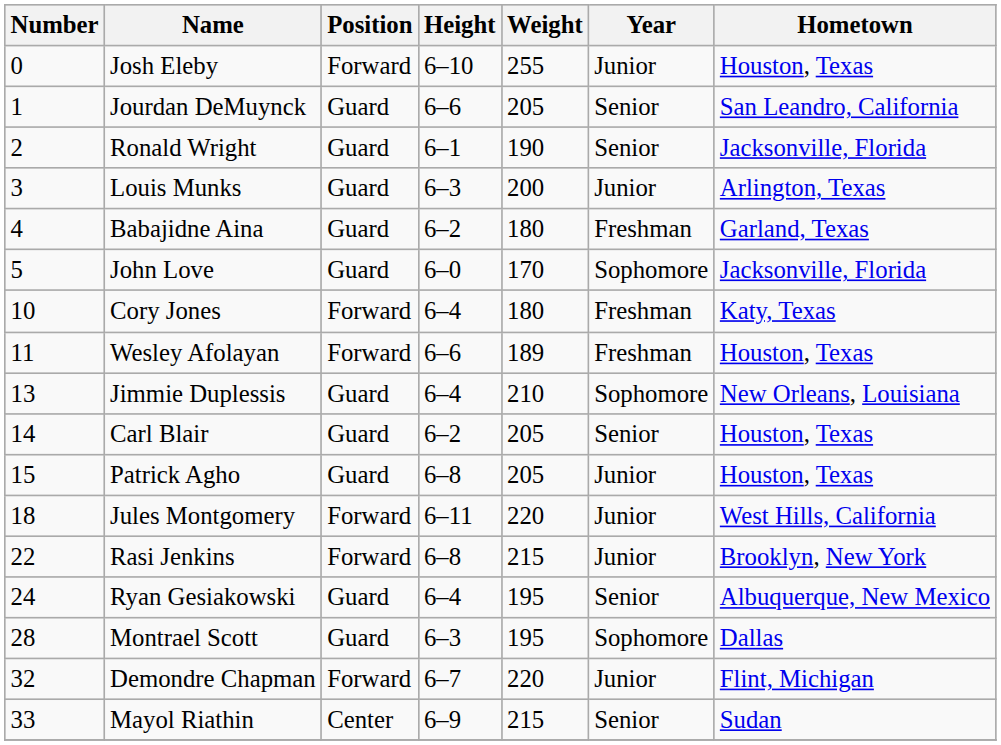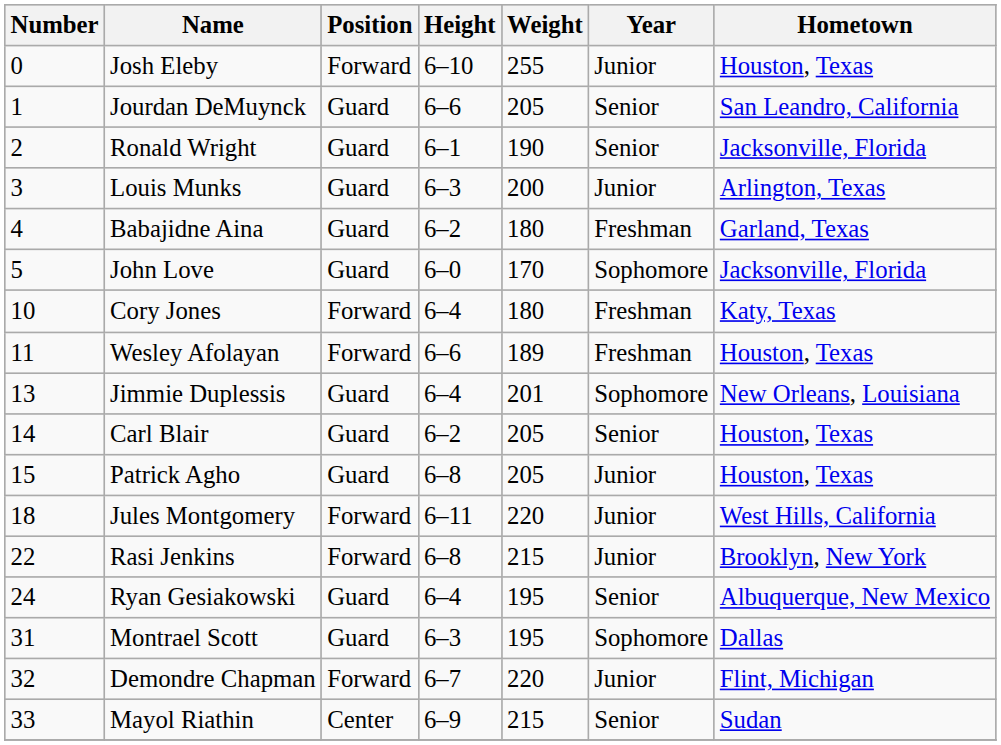Jimmie Duplessis | Weight: 210 -> 201
Montrael Scott | Number: 28 -> 31
